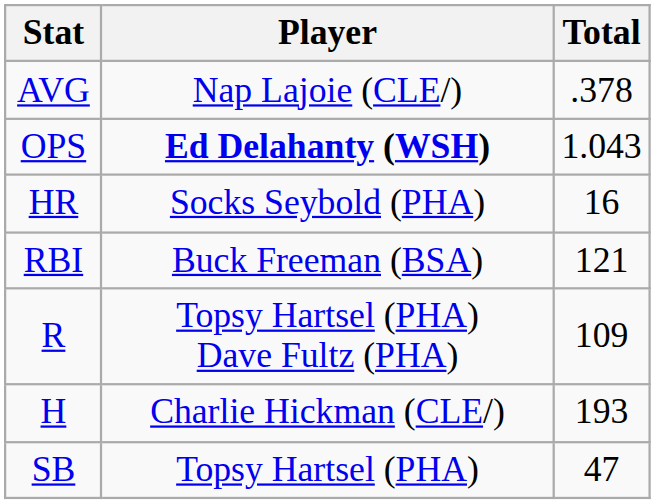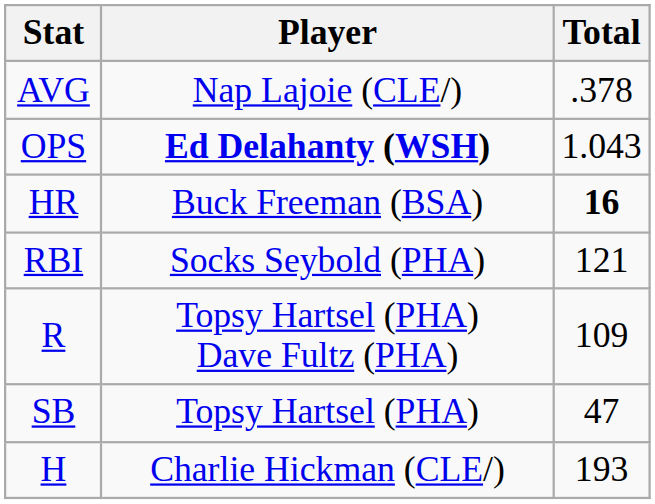HR | Player: Socks Seybold (PHA) -> Buck Freeman (BSA)
HR | Total: normal -> bold
RBI | Player: Buck Freeman (BSA) -> Socks Seybold (PHA)
rows swapped: H <-> SB
